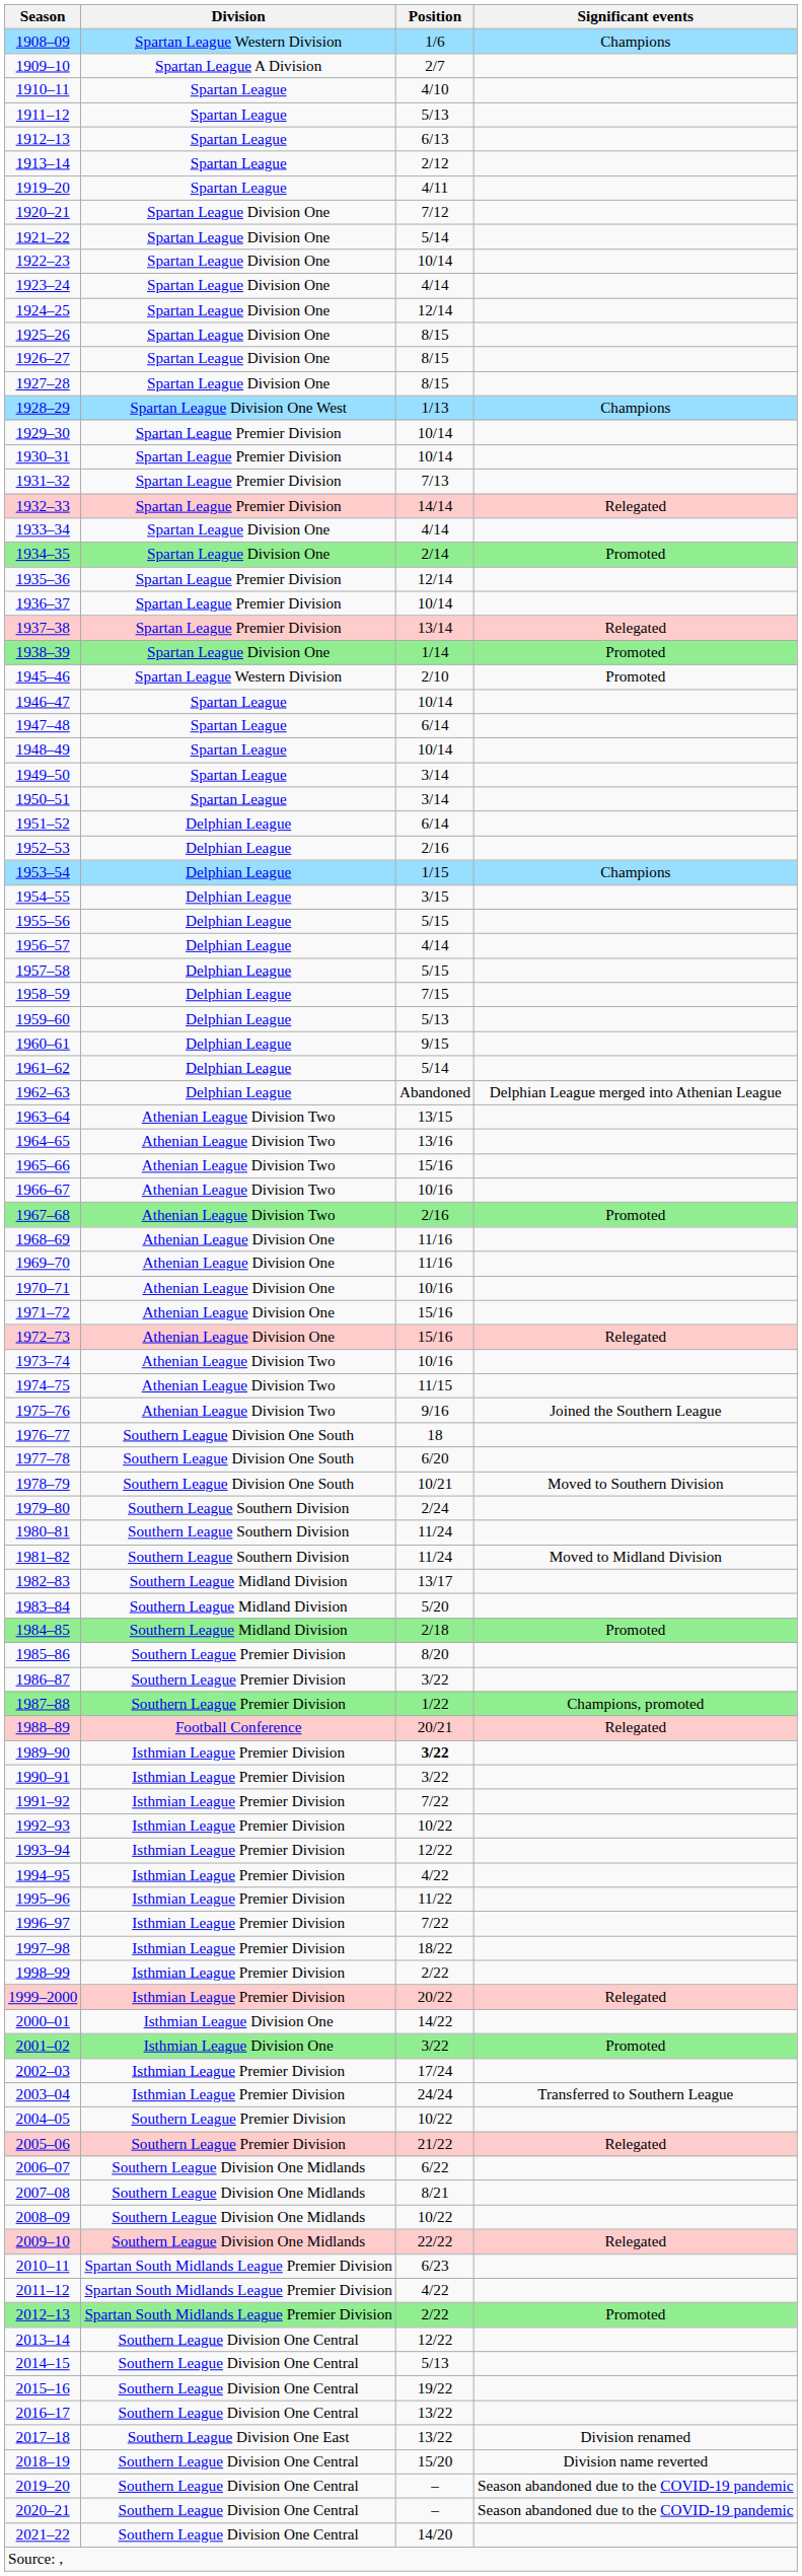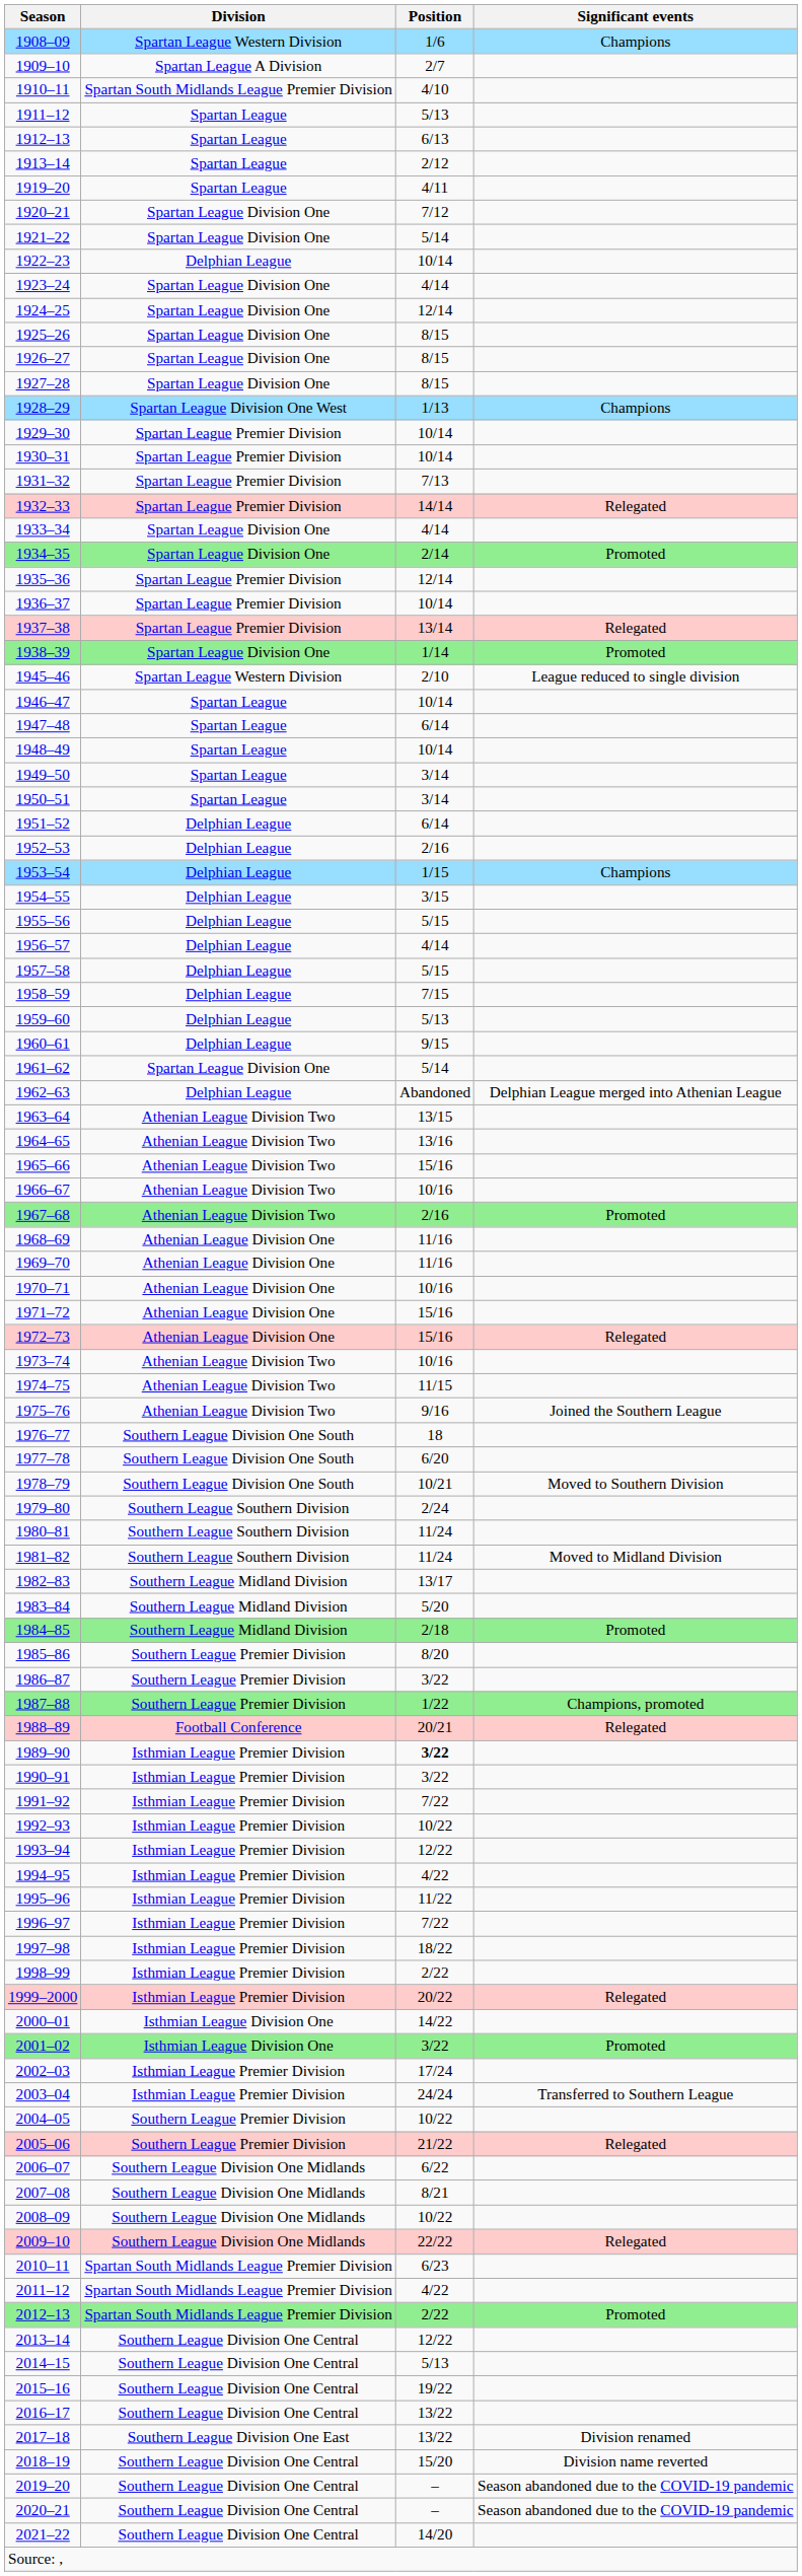1910–11 | Division: Spartan League -> Spartan South Midlands League Premier Division
1922–23 | Division: Spartan League Division One -> Delphian League
1945–46 | Significant events: Promoted -> League reduced to single division
1961–62 | Division: Delphian League -> Spartan League Division One
